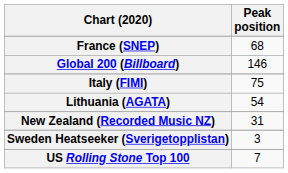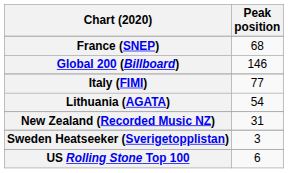Italy (FIMI) | Peak position: 75 -> 77
US Rolling Stone Top 100 | Peak position: 7 -> 6
